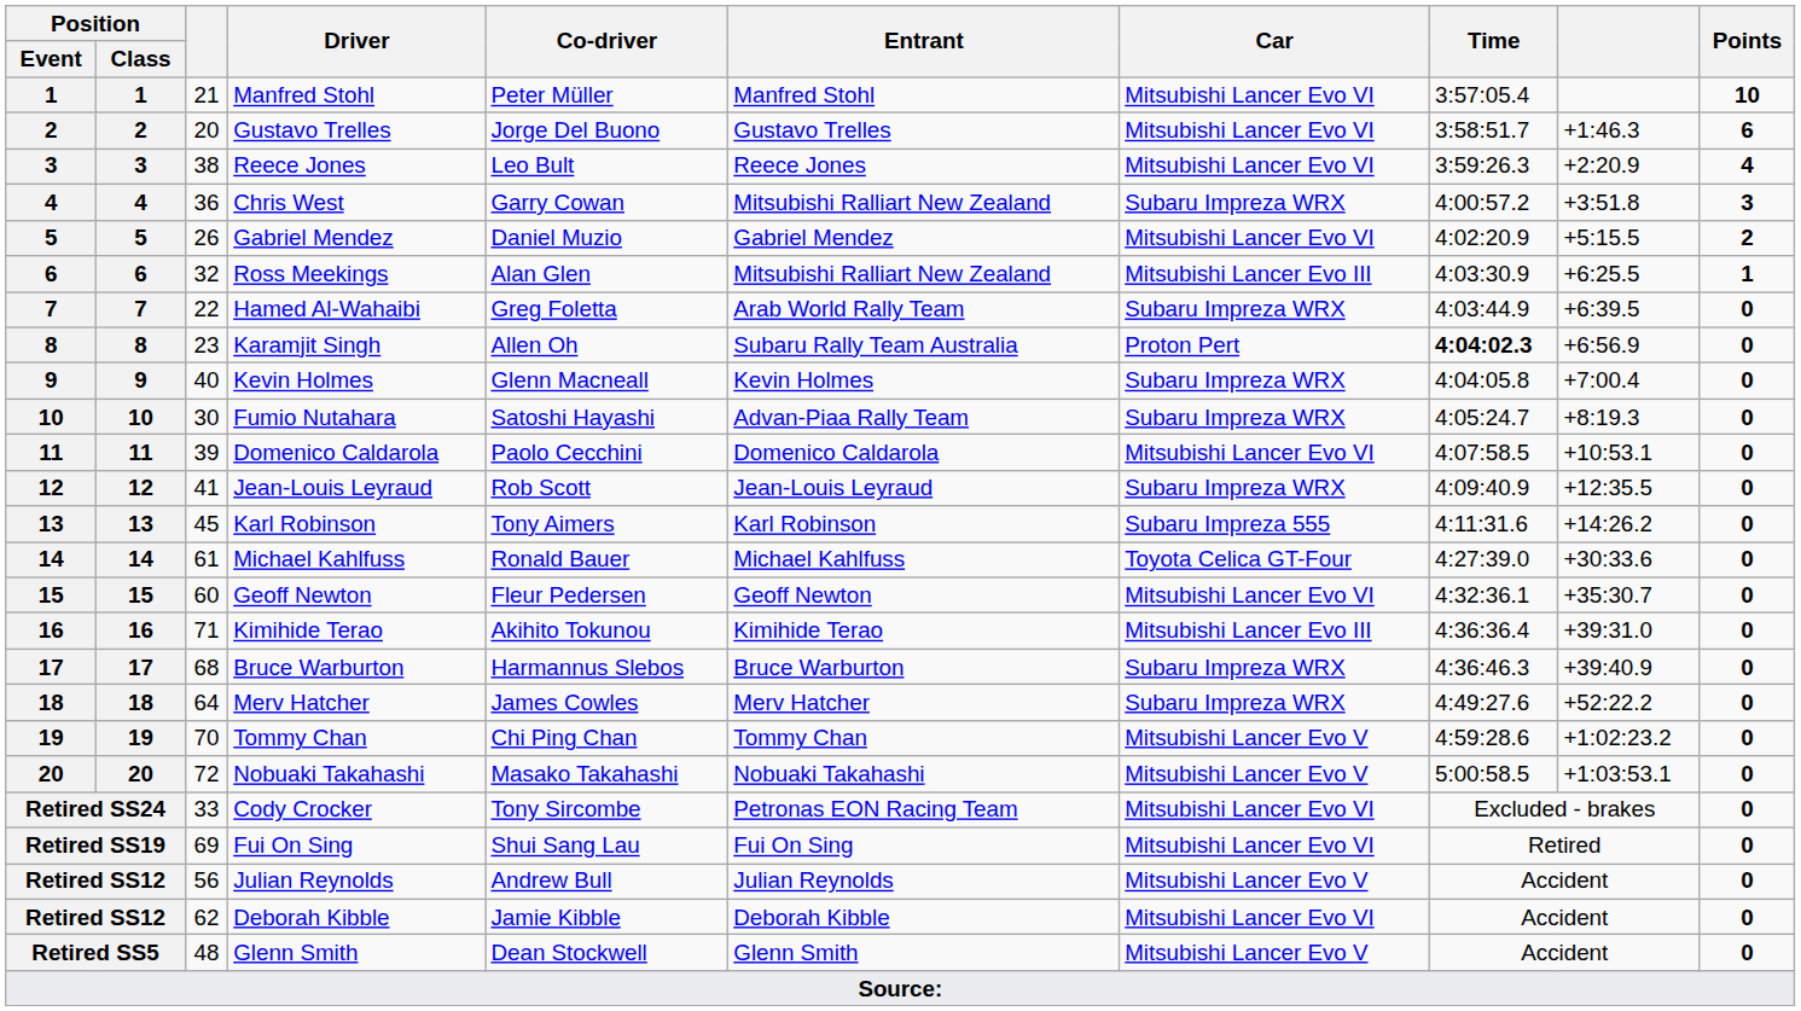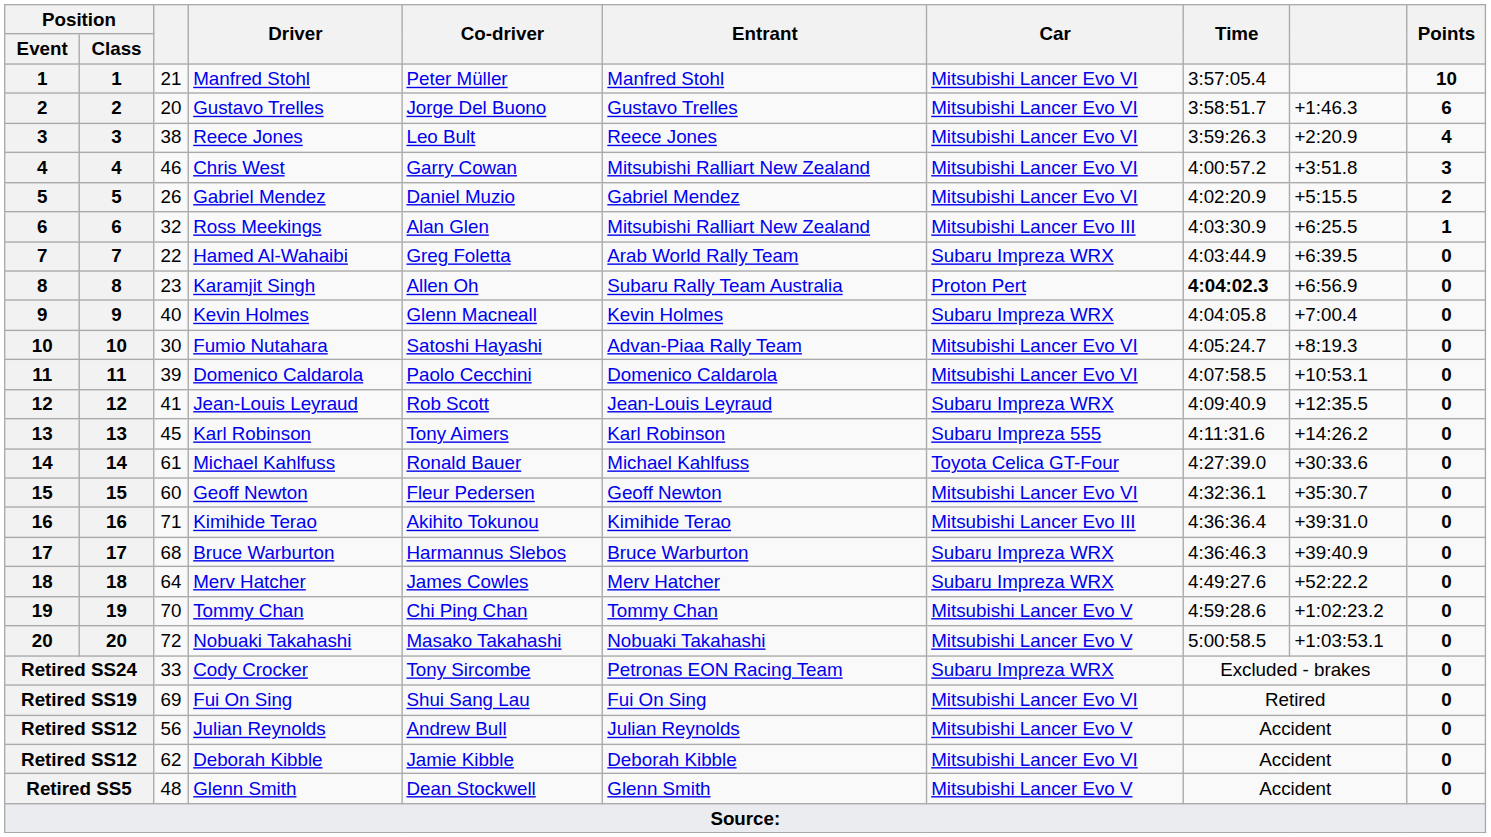Chris West | column 3: 36 -> 46
Chris West | Car: Subaru Impreza WRX -> Mitsubishi Lancer Evo VI
Fumio Nutahara | Car: Subaru Impreza WRX -> Mitsubishi Lancer Evo VI
Cody Crocker | Car: Mitsubishi Lancer Evo VI -> Subaru Impreza WRX
